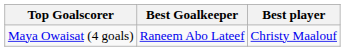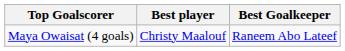columns swapped: Best player <-> Best Goalkeeper
